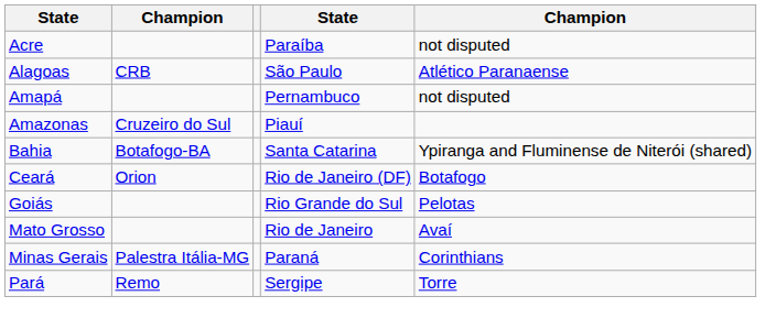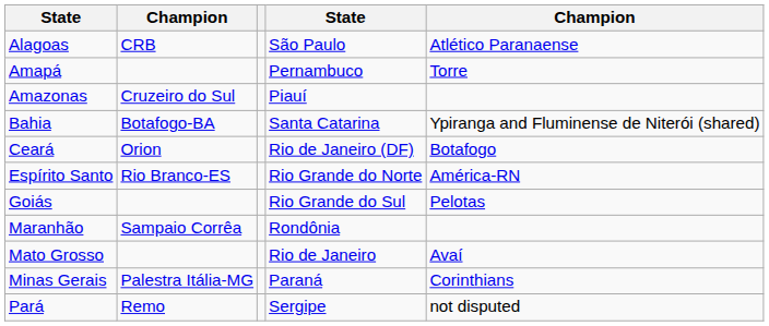- row: Acre | Paraíba | not disputed
Amapá | column 5: not disputed -> Torre
+ row: Espírito Santo | Rio Branco-ES | Rio Grande do Norte | América-RN
+ row: Maranhão | Sampaio Corrêa | Rondônia
Pará | column 5: Torre -> not disputed
